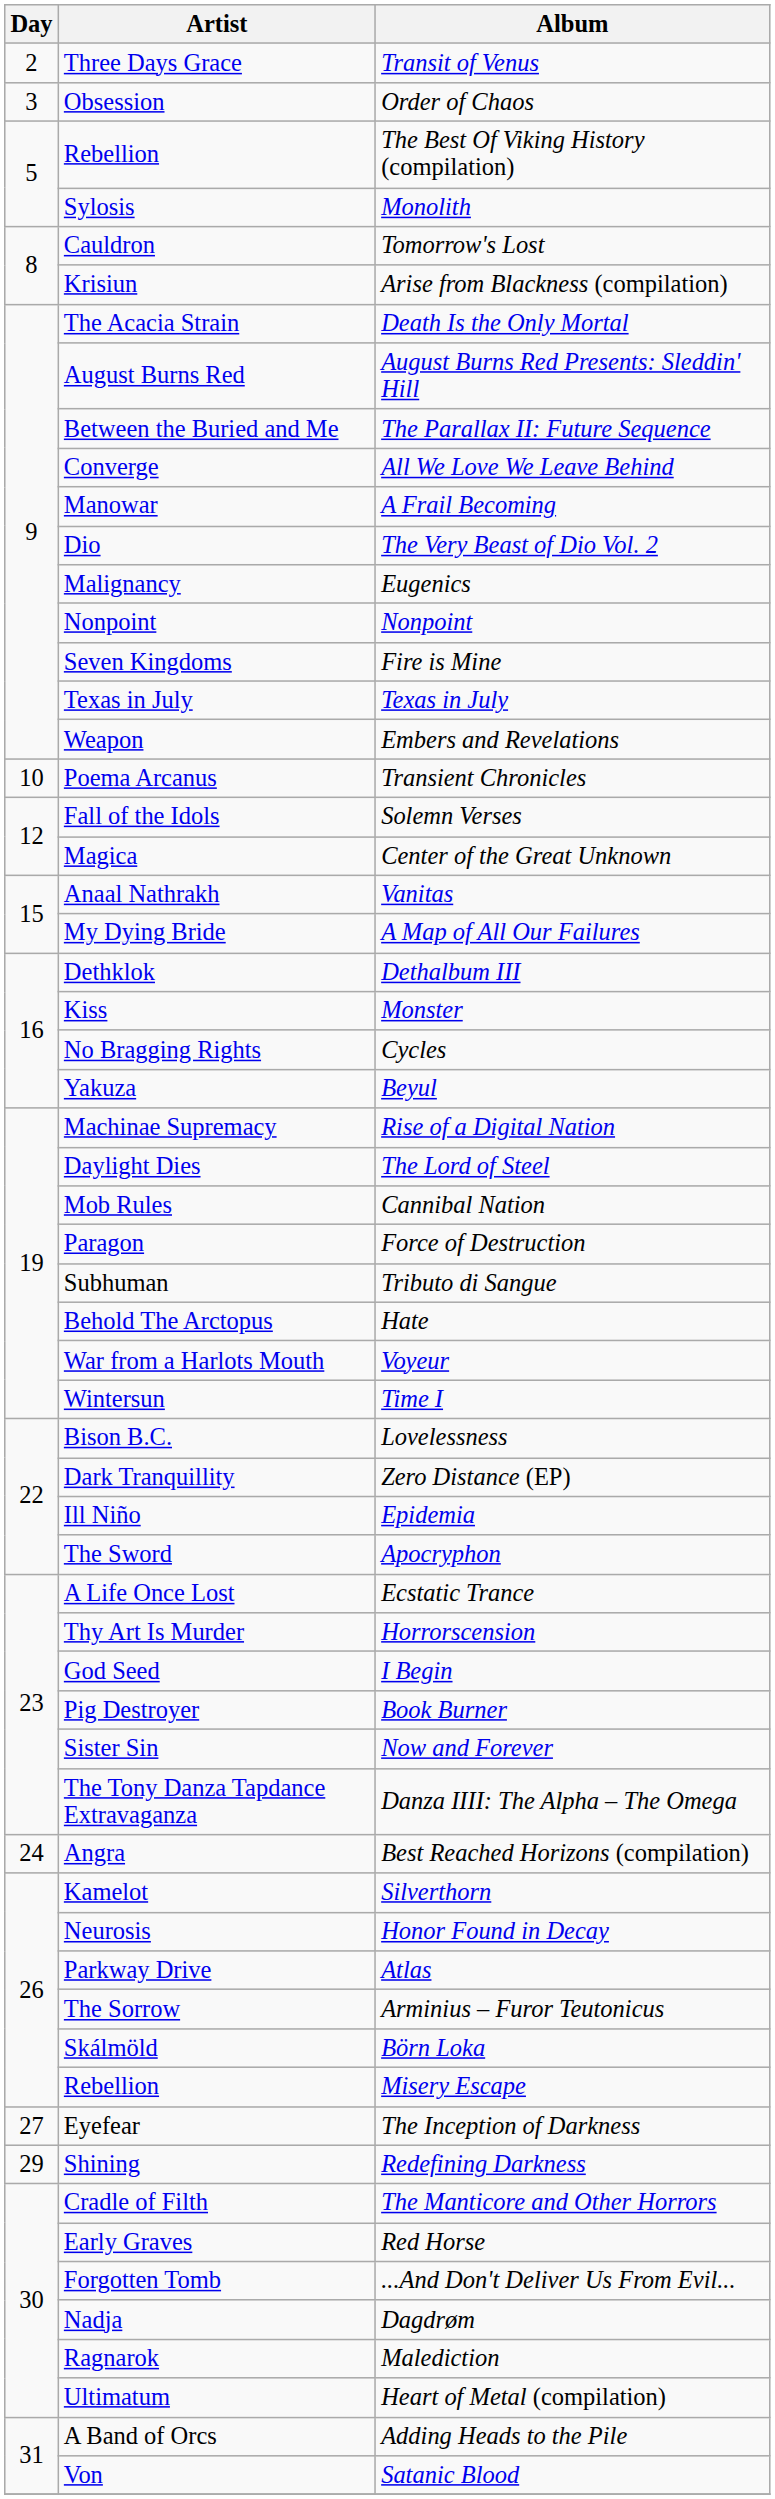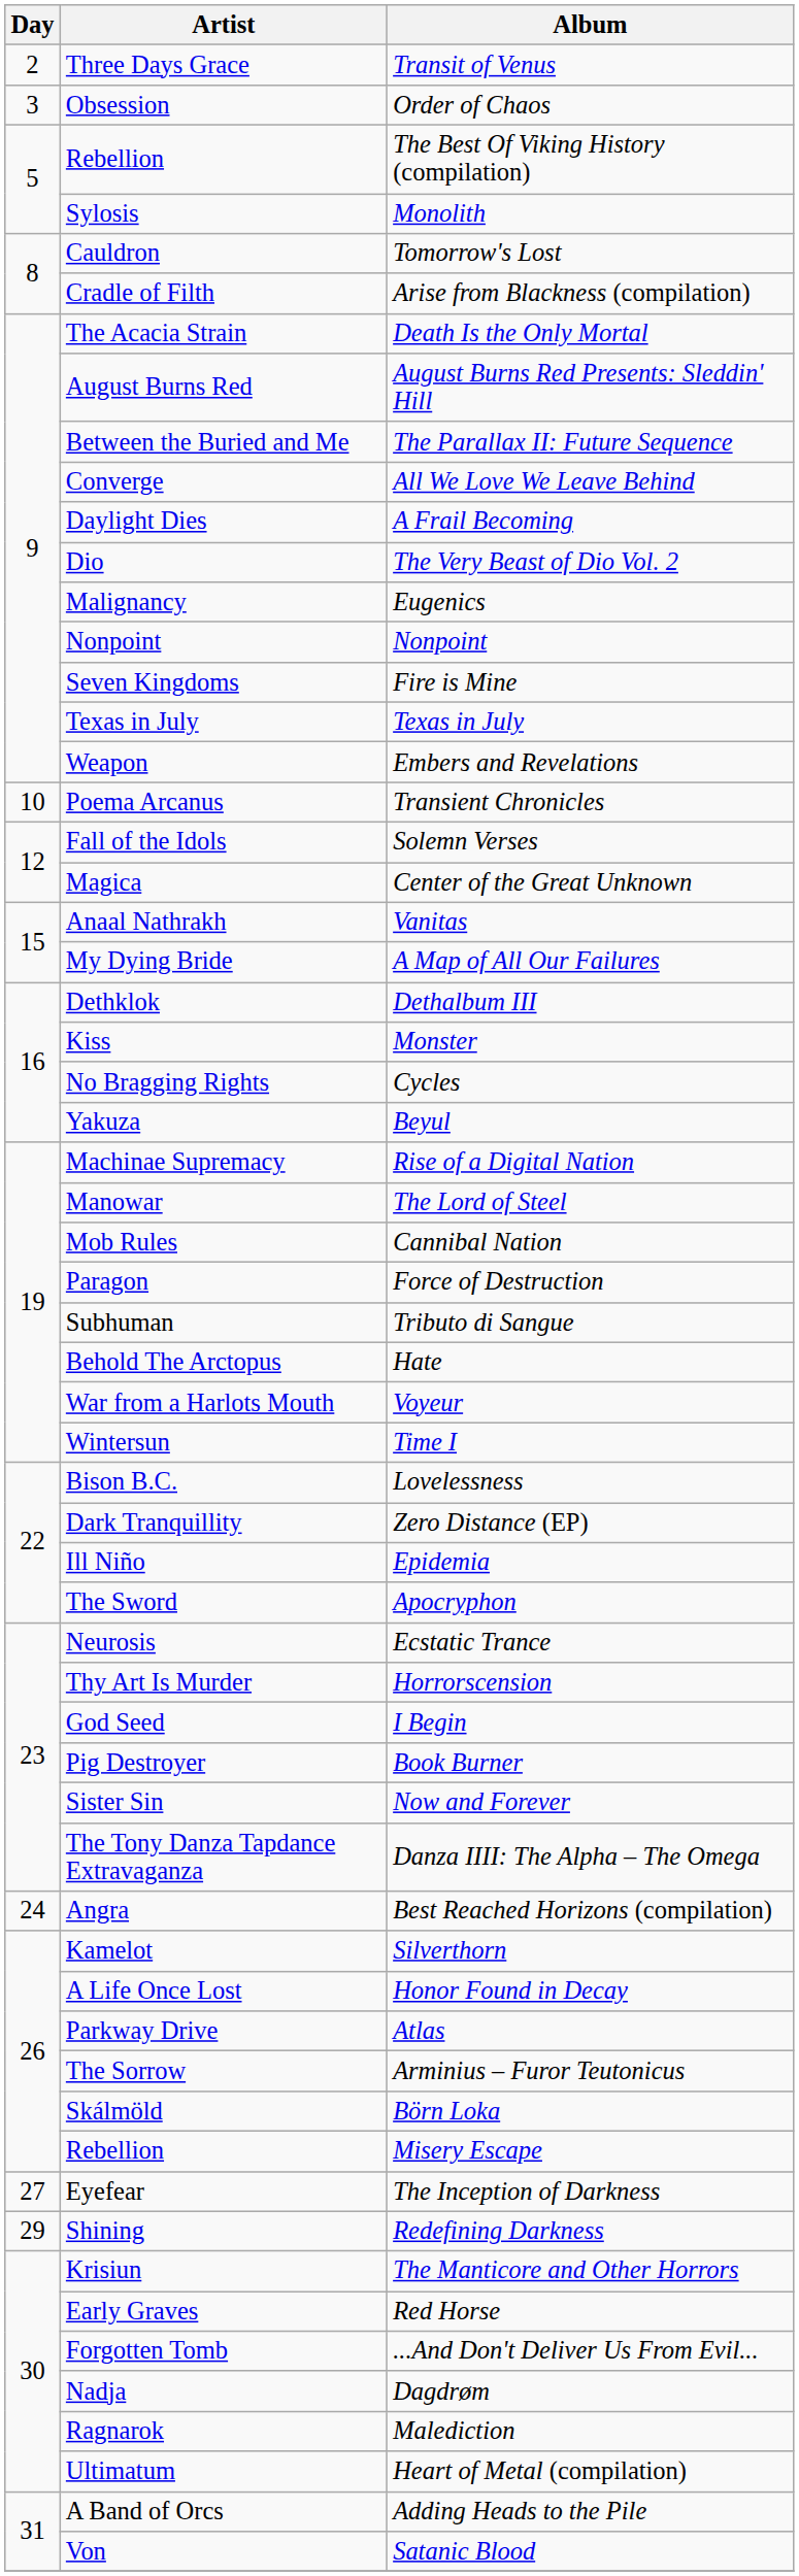Arise from Blackness (compilation) | Artist: Krisiun -> Cradle of Filth
A Frail Becoming | Artist: Manowar -> Daylight Dies
The Lord of Steel | Artist: Daylight Dies -> Manowar
Ecstatic Trance | Artist: A Life Once Lost -> Neurosis
Honor Found in Decay | Artist: Neurosis -> A Life Once Lost
The Manticore and Other Horrors | Artist: Cradle of Filth -> Krisiun
